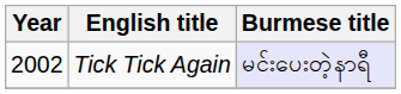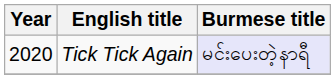Tick Tick Again | Year: 2002 -> 2020
